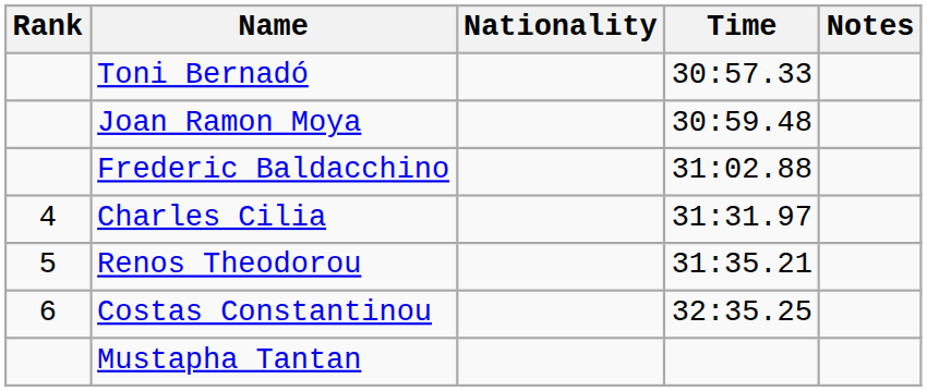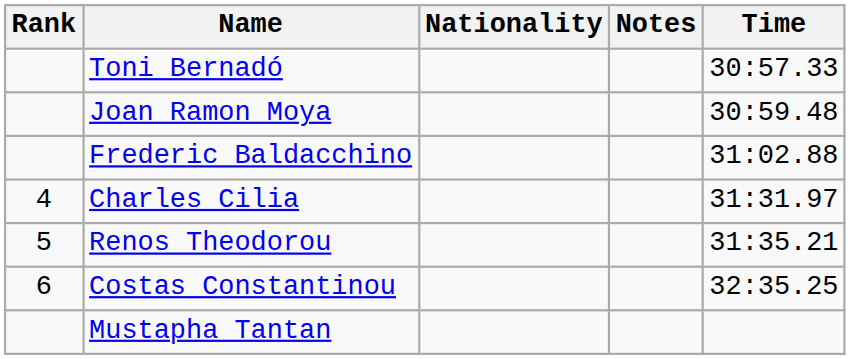columns swapped: Time <-> Notes
